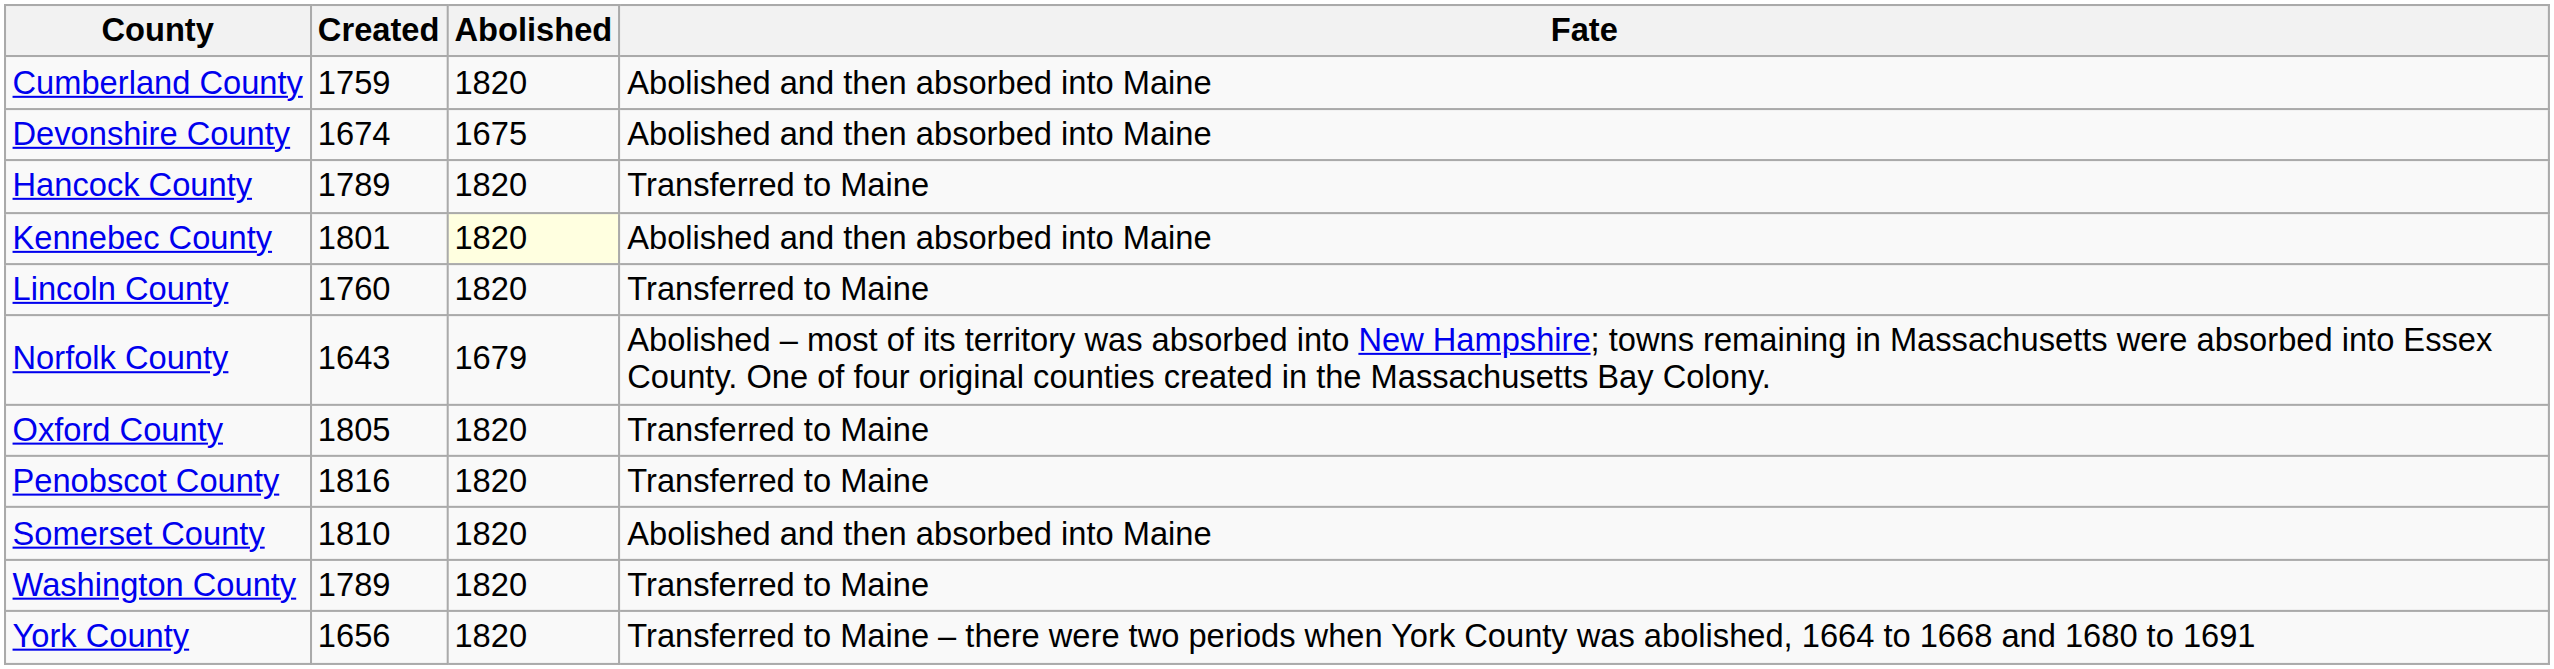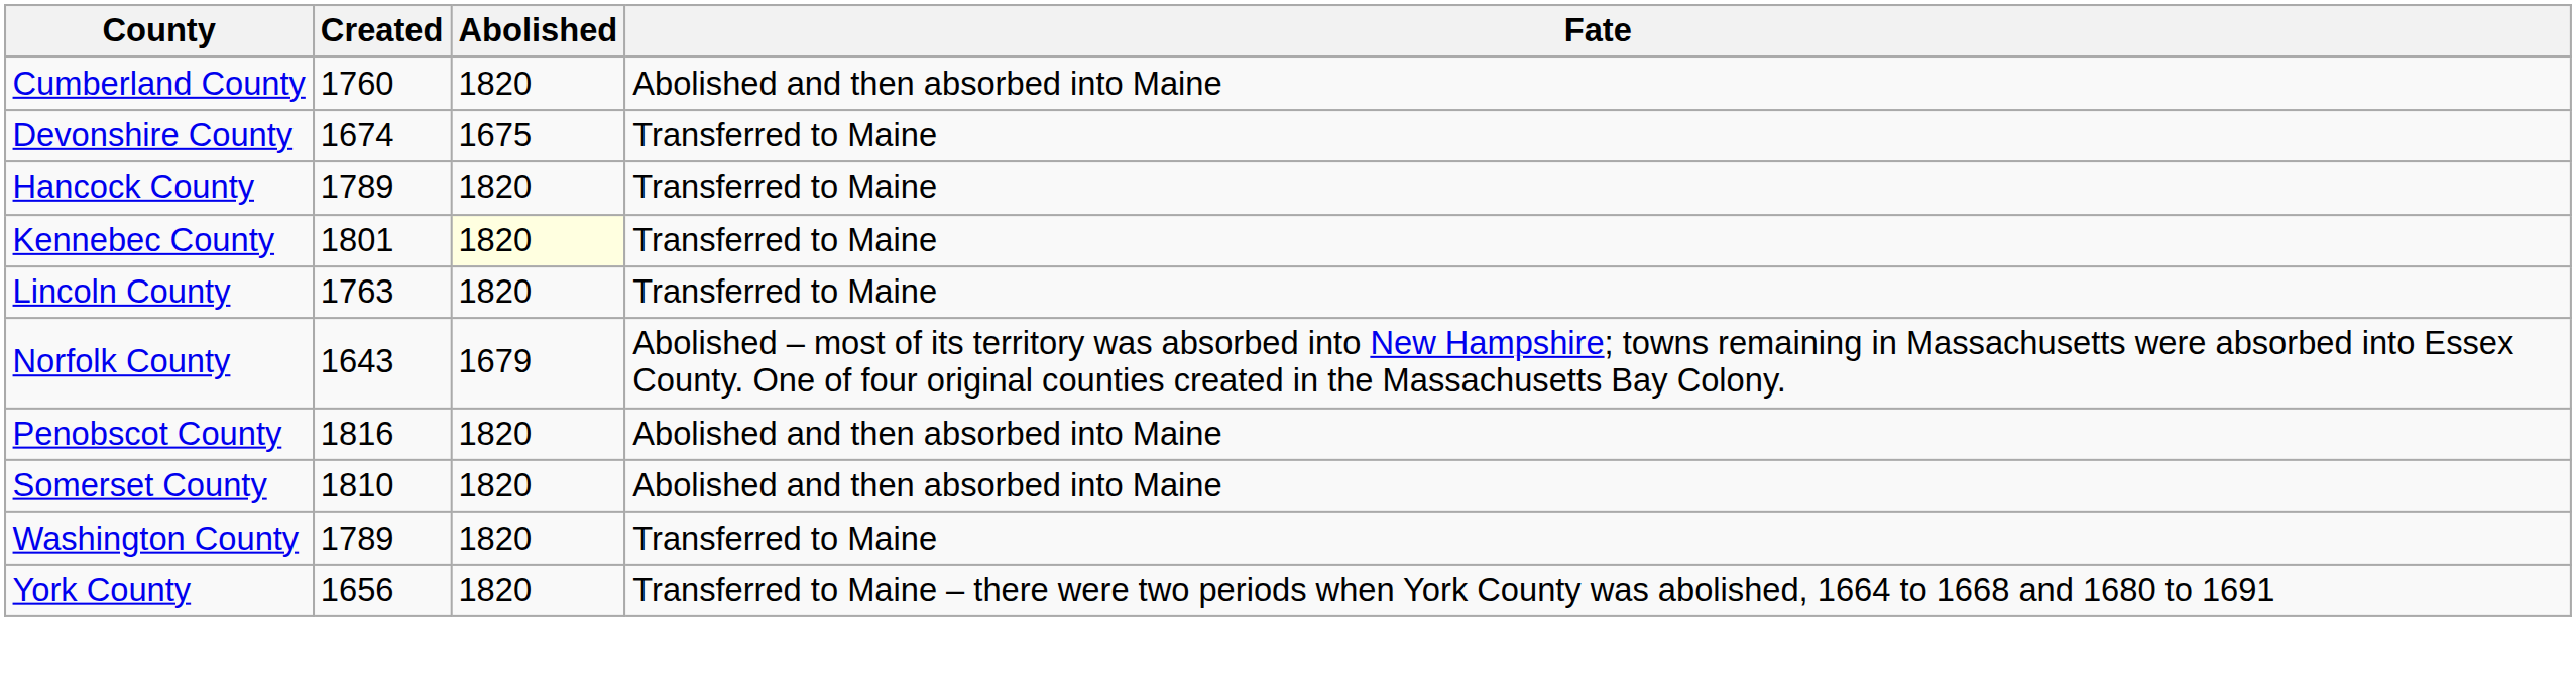Cumberland County | Created: 1759 -> 1760
Devonshire County | Fate: Abolished and then absorbed into Maine -> Transferred to Maine
Kennebec County | Fate: Abolished and then absorbed into Maine -> Transferred to Maine
Lincoln County | Created: 1760 -> 1763
- row: Oxford County | 1805 | 1820 | Transferred to Maine
Penobscot County | Fate: Transferred to Maine -> Abolished and then absorbed into Maine
